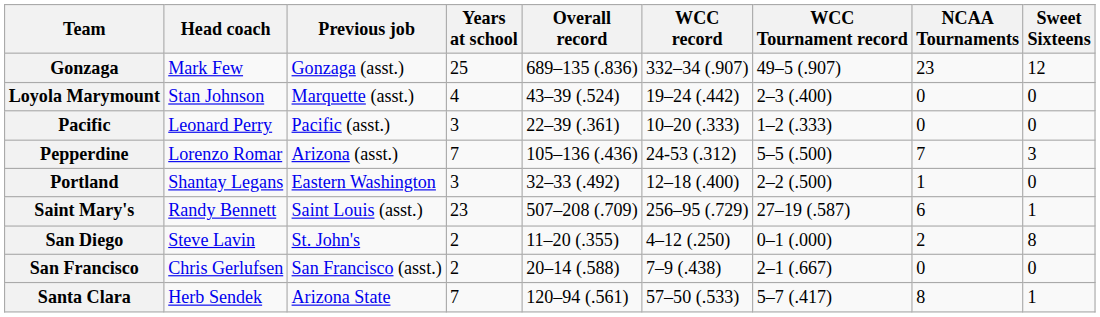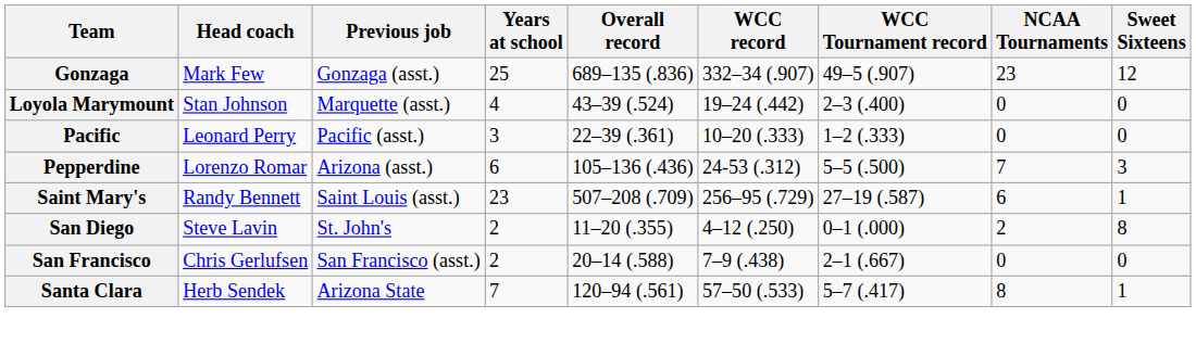Pepperdine | Years at school: 7 -> 6
- row: Portland | Shantay Legans | Eastern Washington | 3 | 32–33 (.492) | 12–18 (.400) | 2–2 (.500) | 1 | 0
